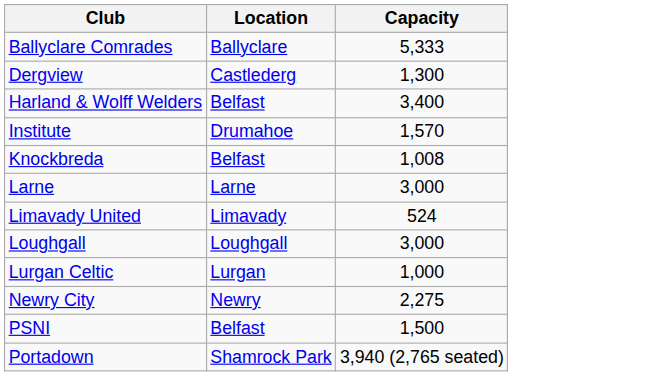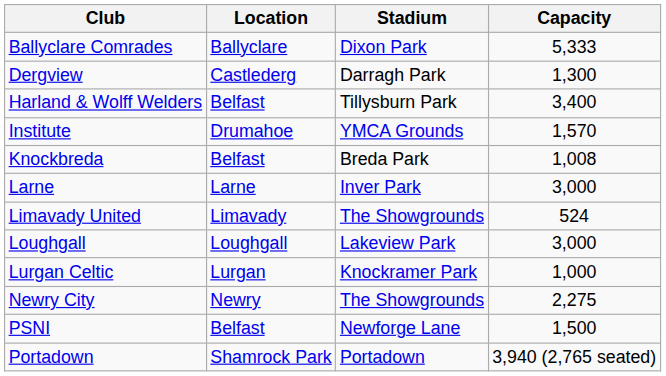+ column: Stadium | Dixon Park | Darragh Park | Tillysburn Park | YMCA Grounds | Breda Park | Inver Park | The Showgrounds | Lakeview Park | Knockramer Park | The Showgrounds | Newforge Lane | Portadown
